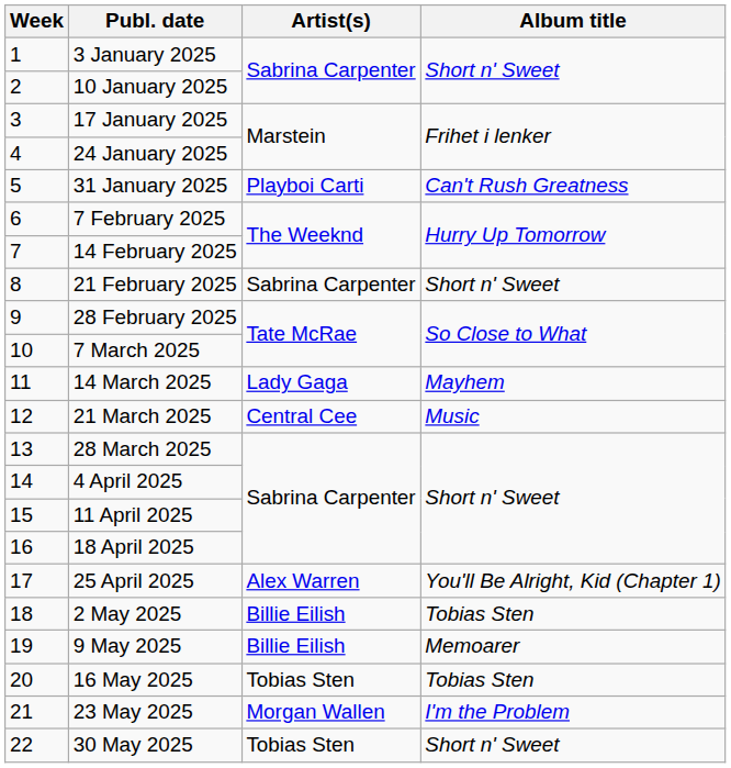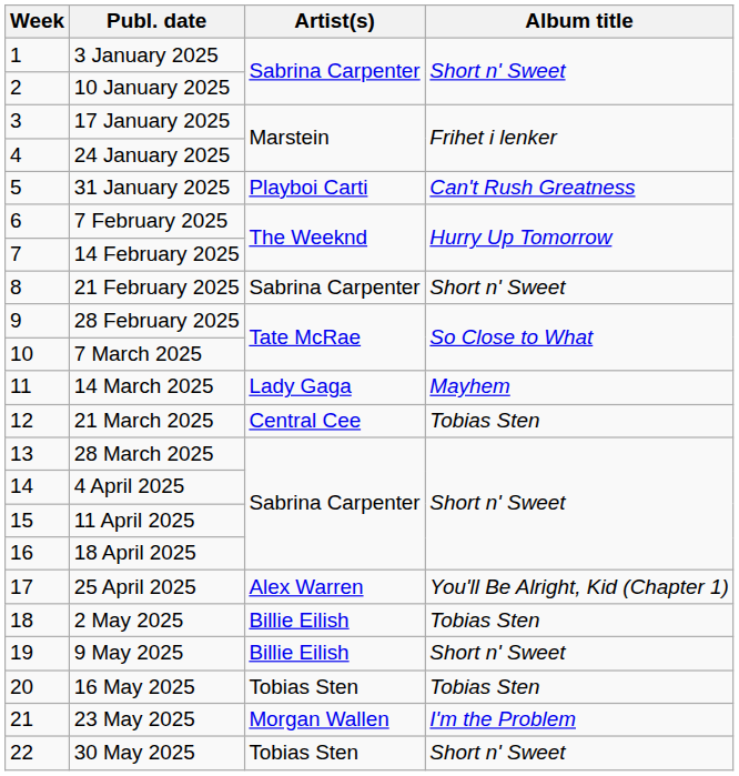21 March 2025 | Album title: Music -> Tobias Sten
9 May 2025 | Album title: Memoarer -> Short n' Sweet
